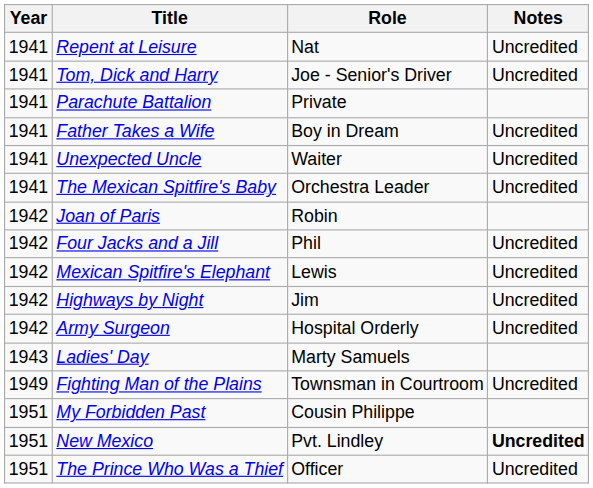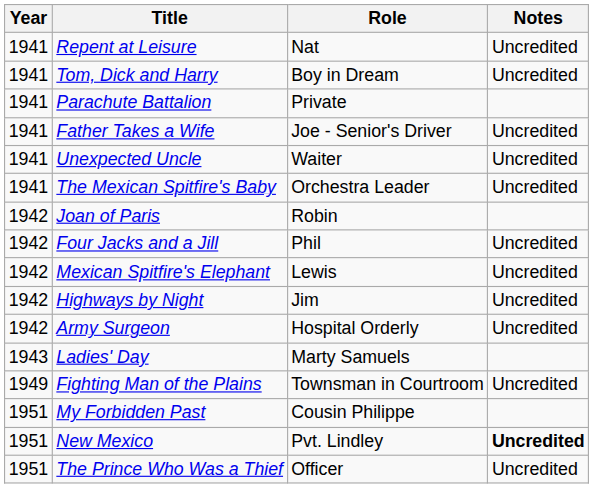Tom, Dick and Harry | Role: Joe - Senior's Driver -> Boy in Dream
Father Takes a Wife | Role: Boy in Dream -> Joe - Senior's Driver
